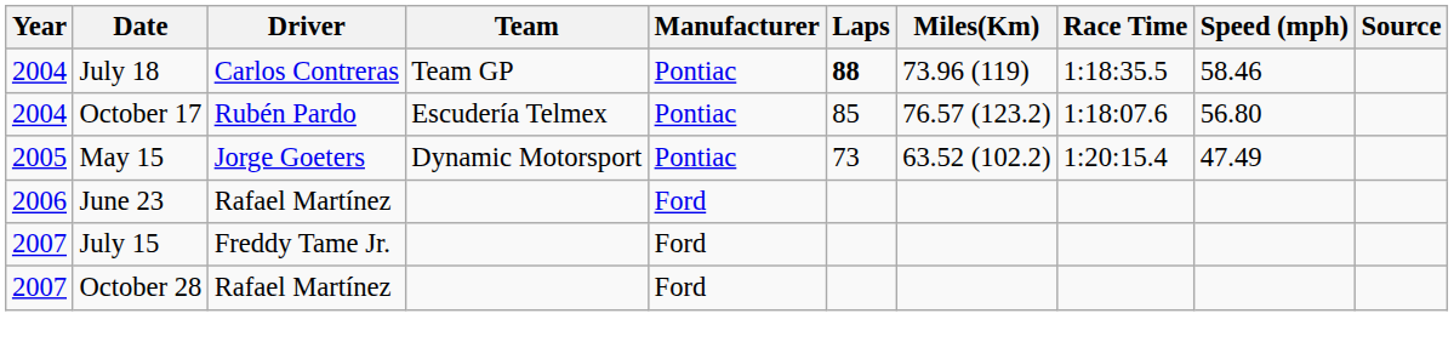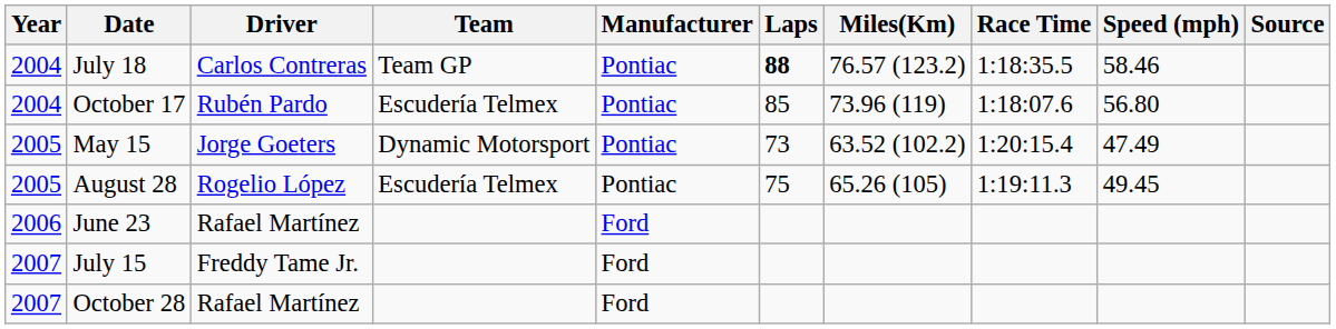July 18 | Miles(Km): 73.96 (119) -> 76.57 (123.2)
October 17 | Miles(Km): 76.57 (123.2) -> 73.96 (119)
+ row: 2005 | August 28 | Rogelio López | Escudería Telmex | Pontiac | 75 | 65.26 (105) | 1:19:11.3 | 49.45
